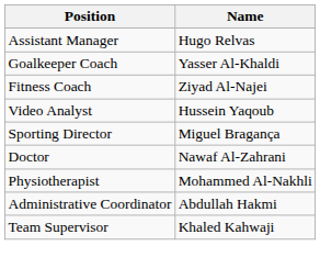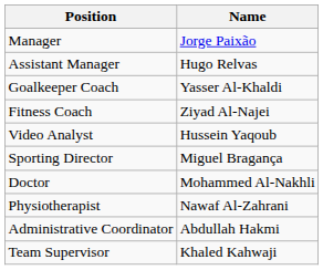+ row: Manager | Jorge Paixão
Doctor | Name: Nawaf Al-Zahrani -> Mohammed Al-Nakhli
Physiotherapist | Name: Mohammed Al-Nakhli -> Nawaf Al-Zahrani
